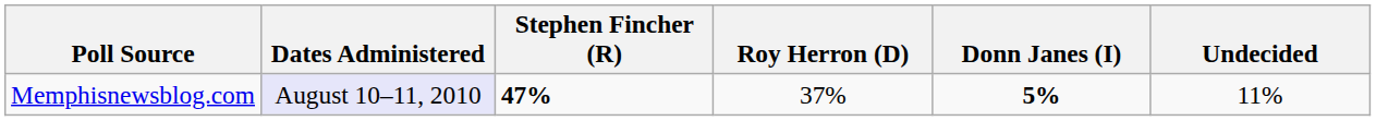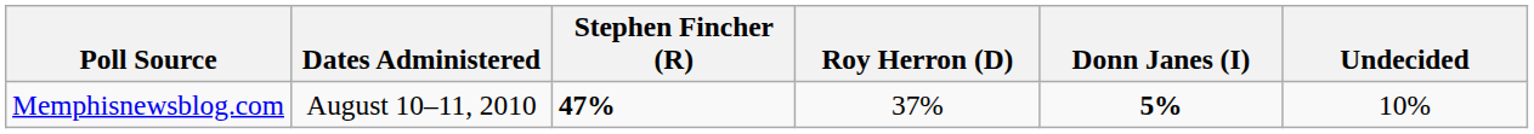Memphisnewsblog.com | Dates Administered: lavender background -> no background
Memphisnewsblog.com | Undecided: 11% -> 10%
